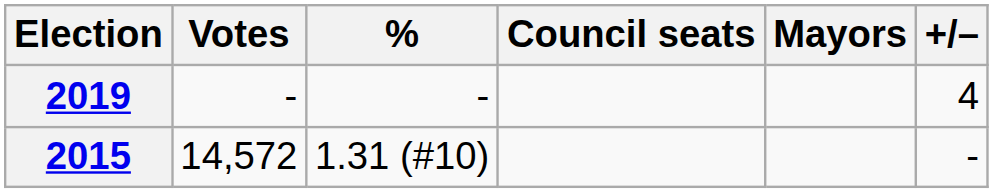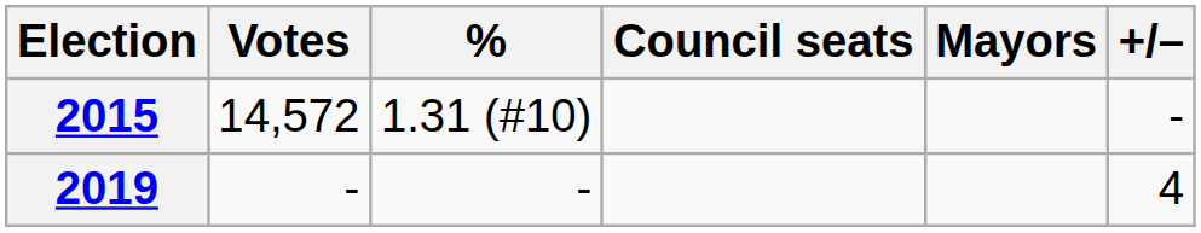rows swapped: 2015 <-> 2019
